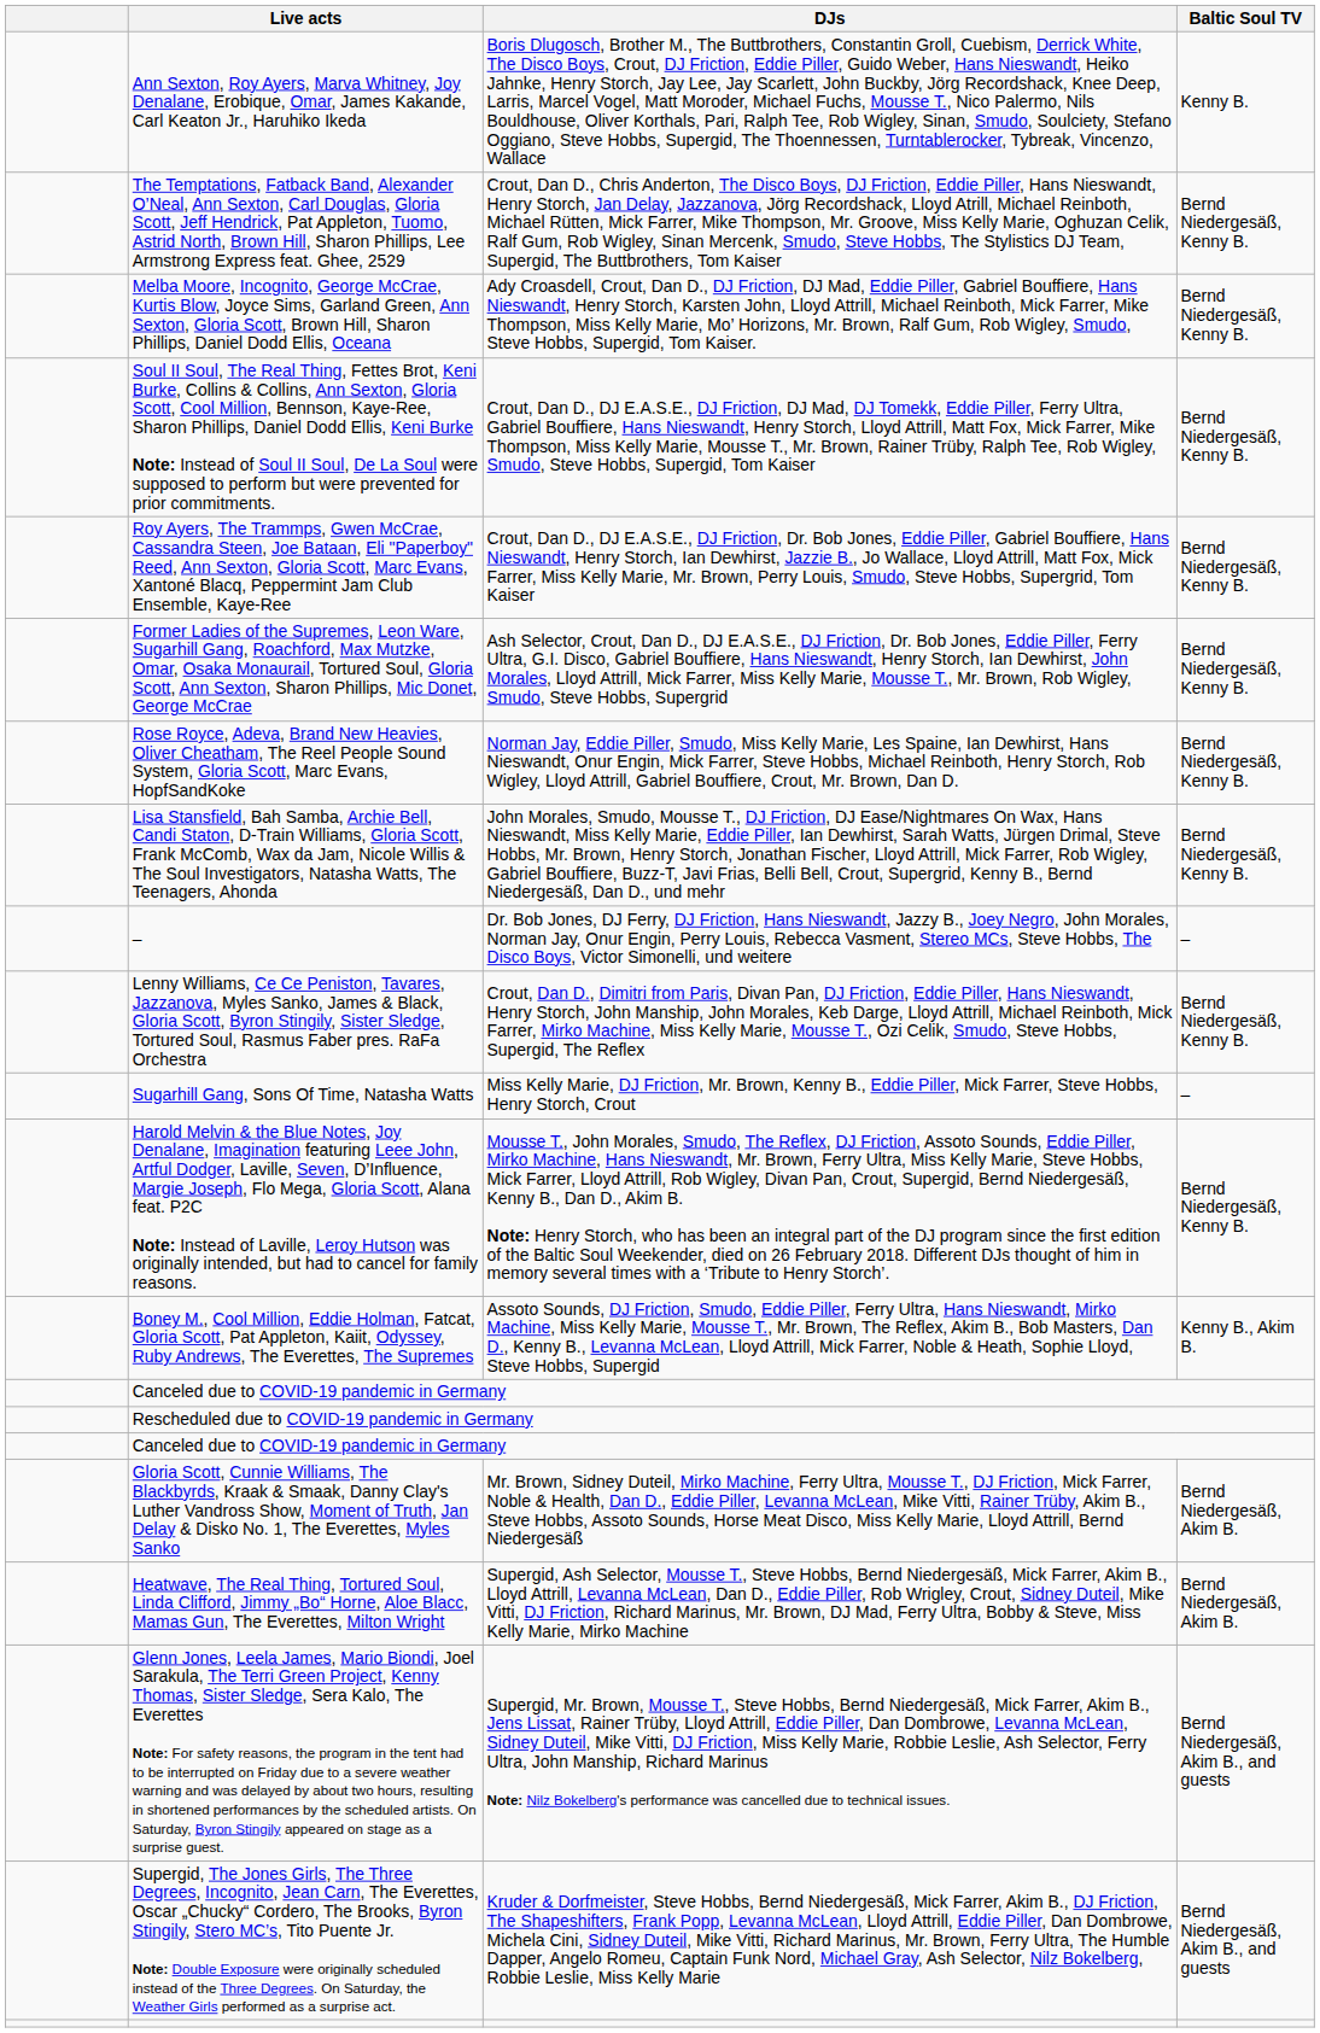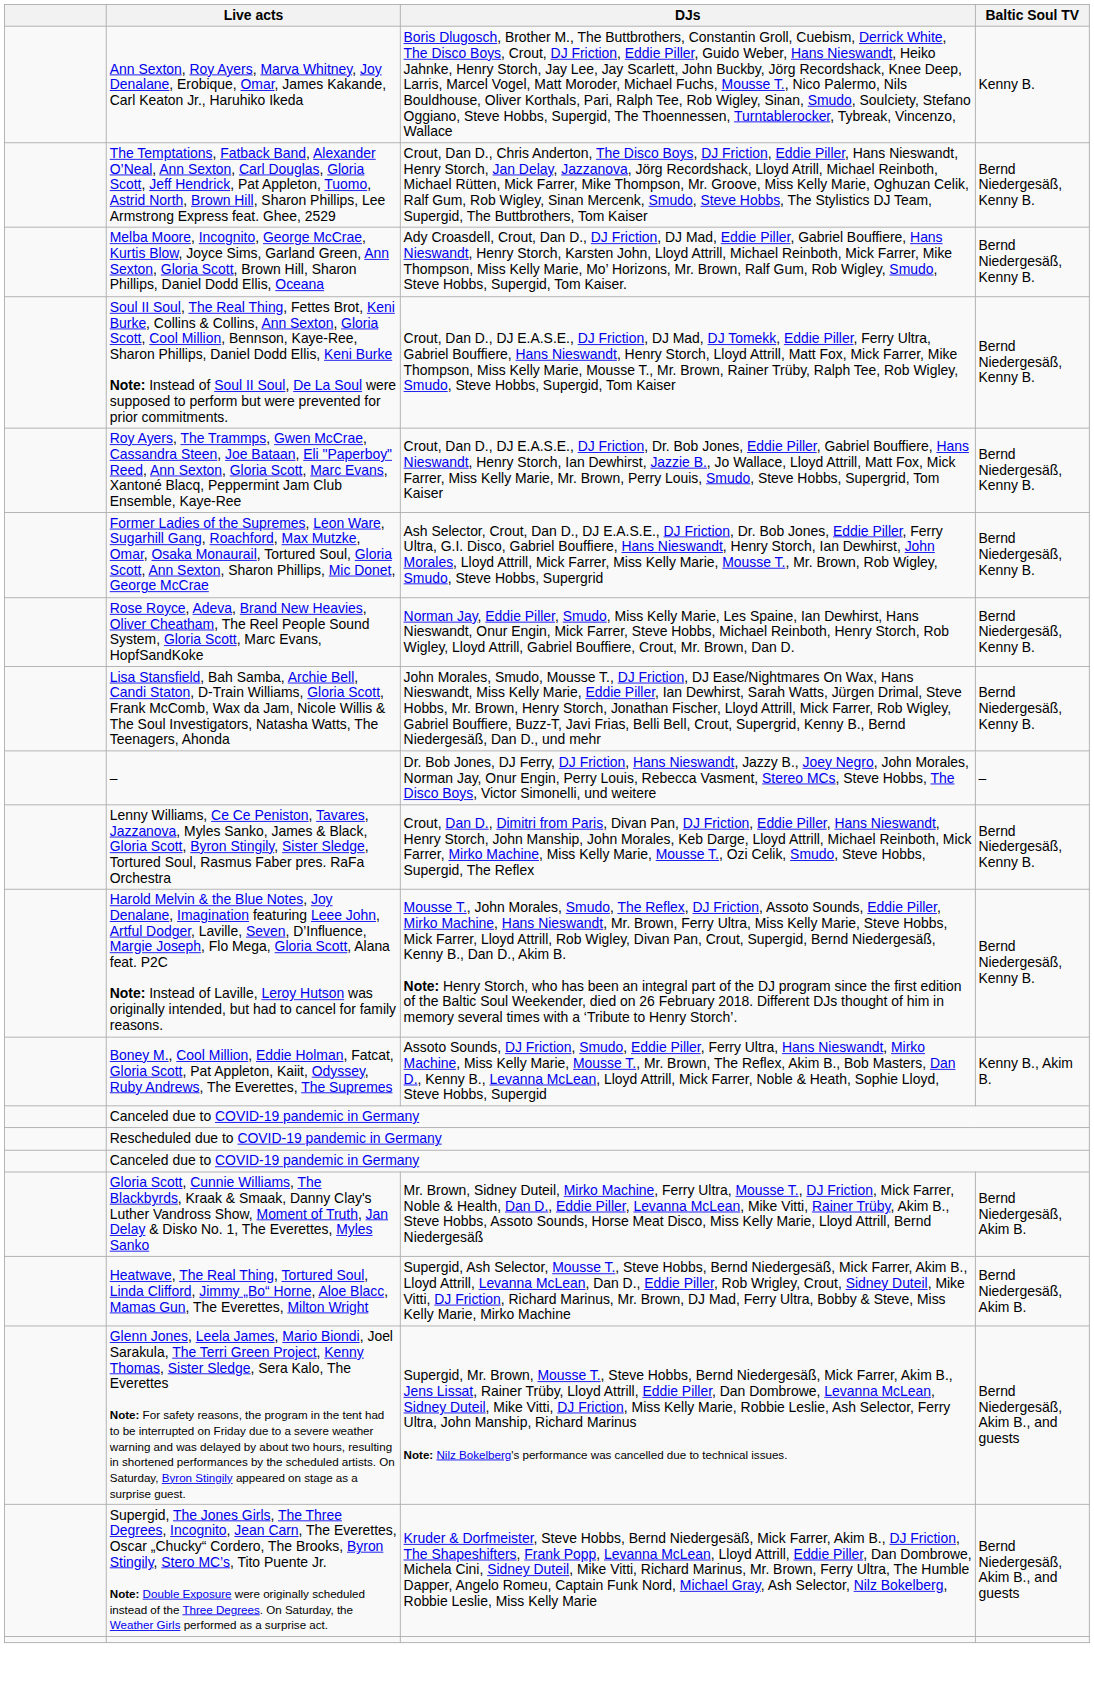- row: Sugarhill Gang, Sons Of Time, Natasha Watts | Miss Kelly Marie, DJ Friction, Mr. Brown, Kenny B., Eddie Piller, Mick Farrer, Steve Hobbs, Henry Storch, Crout | –
